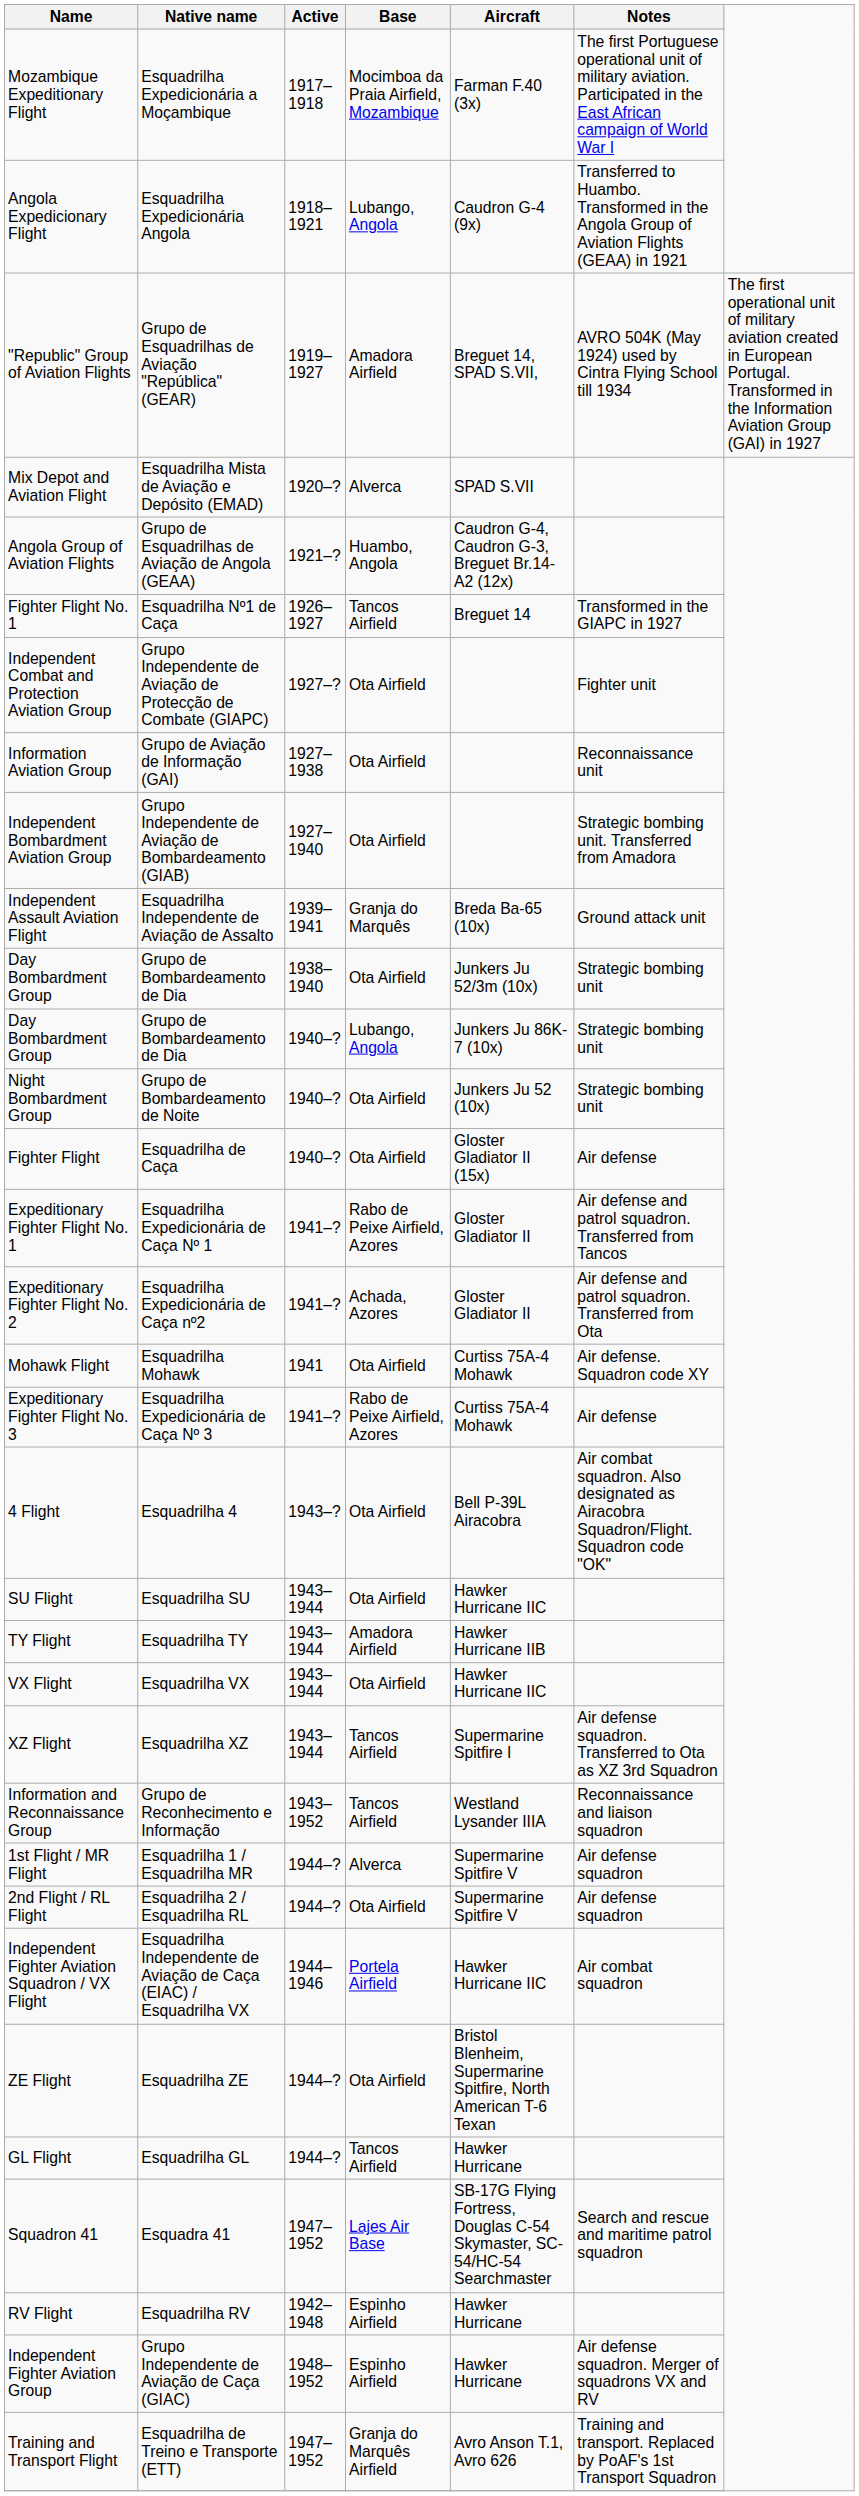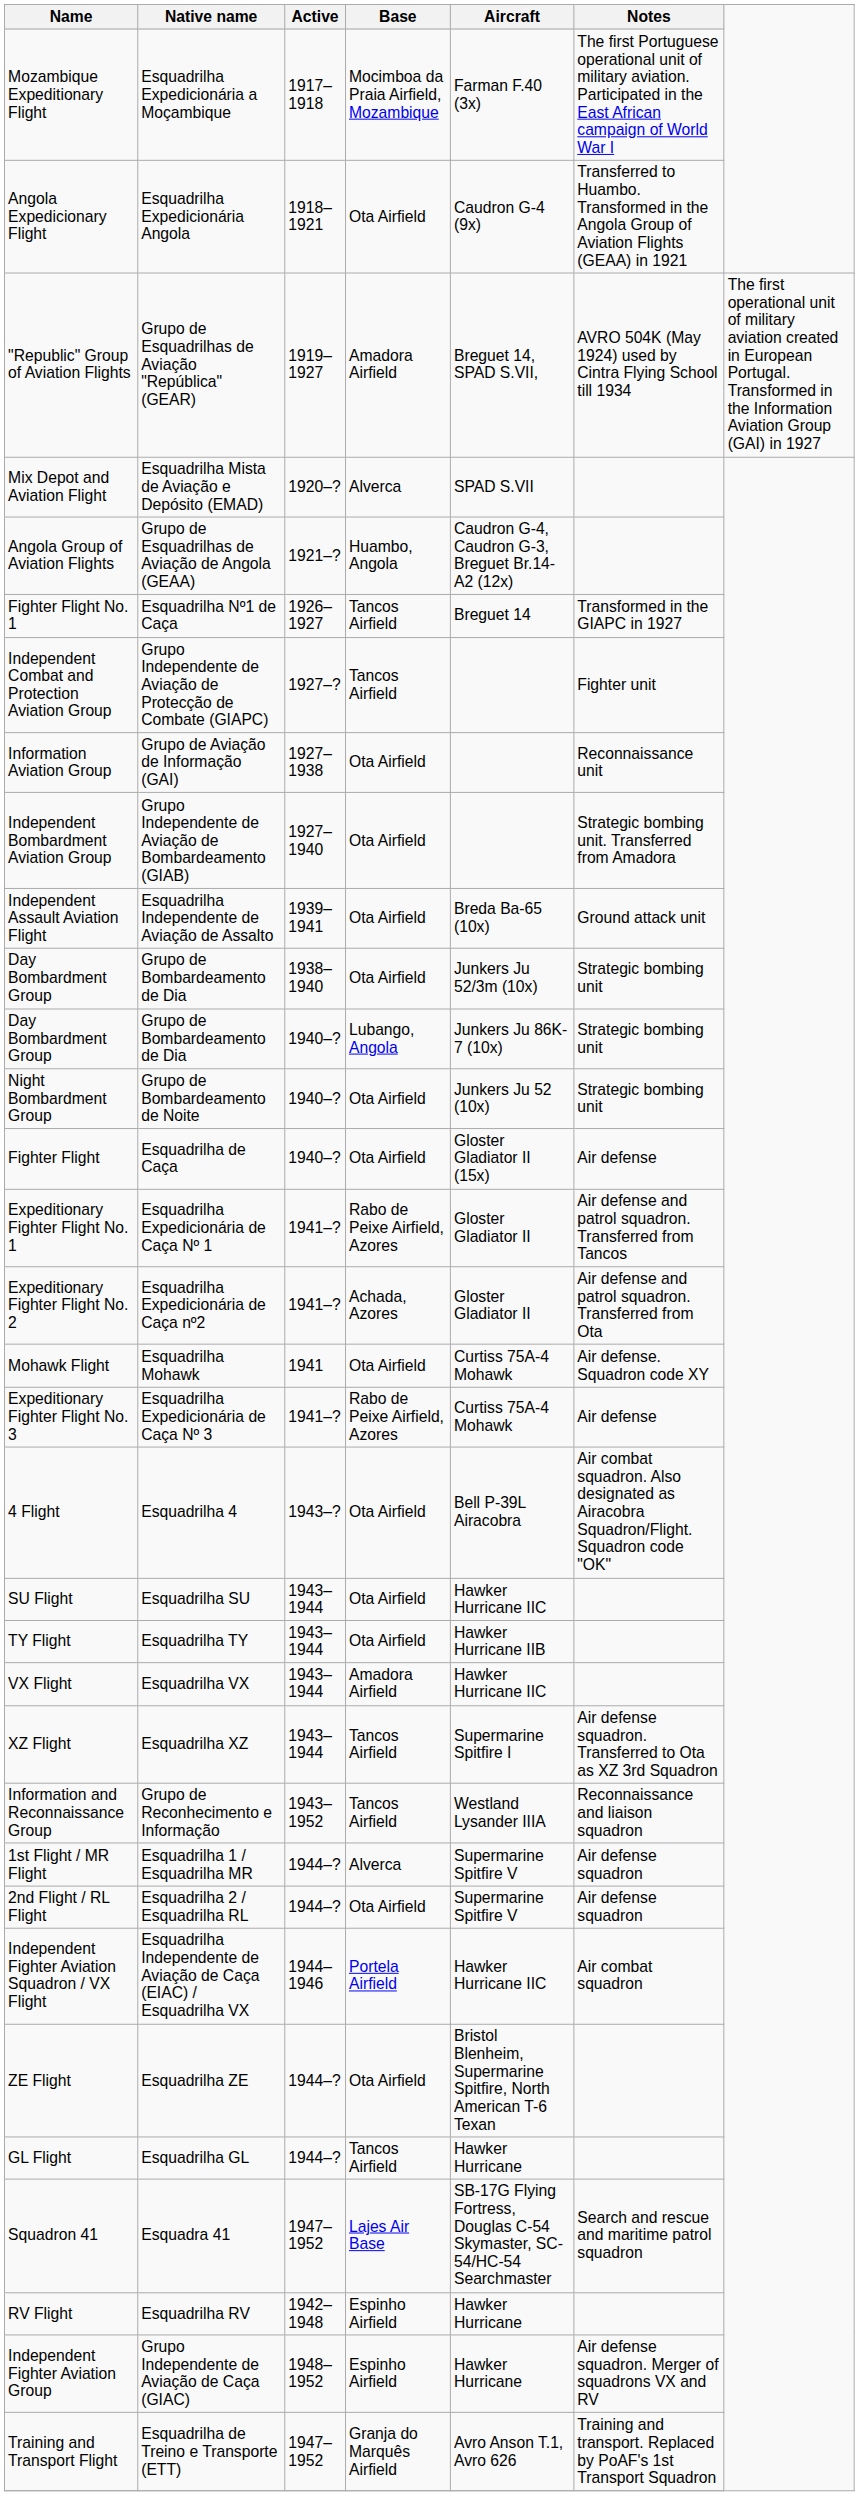Angola Expedicionary Flight | Base: Lubango, Angola -> Ota Airfield
Independent Combat and Protection Aviation Group | Base: Ota Airfield -> Tancos Airfield
Independent Assault Aviation Flight | Base: Granja do Marquês -> Ota Airfield
TY Flight | Base: Amadora Airfield -> Ota Airfield
VX Flight | Base: Ota Airfield -> Amadora Airfield
